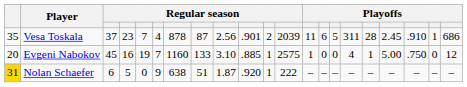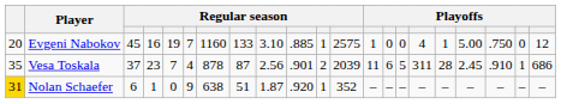rows swapped: Vesa Toskala <-> Evgeni Nabokov
Nolan Schaefer | column 4: 5 -> 1
Nolan Schaefer | column 12: 222 -> 352
